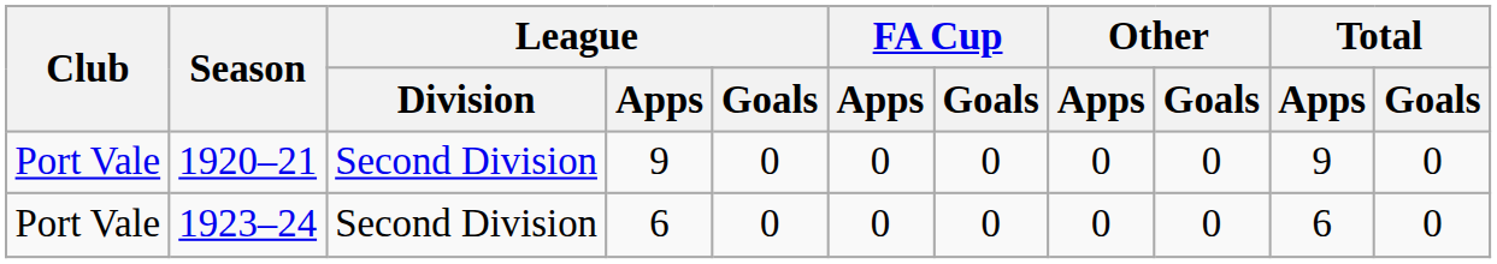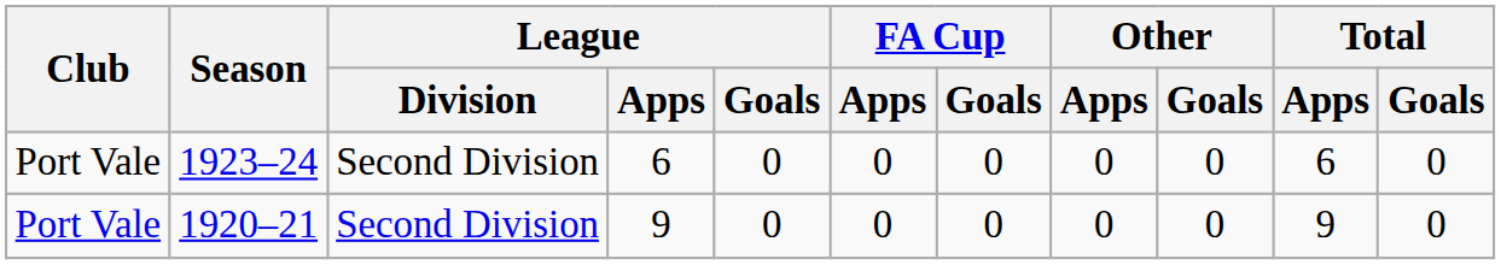rows swapped: 1920–21 <-> 1923–24
